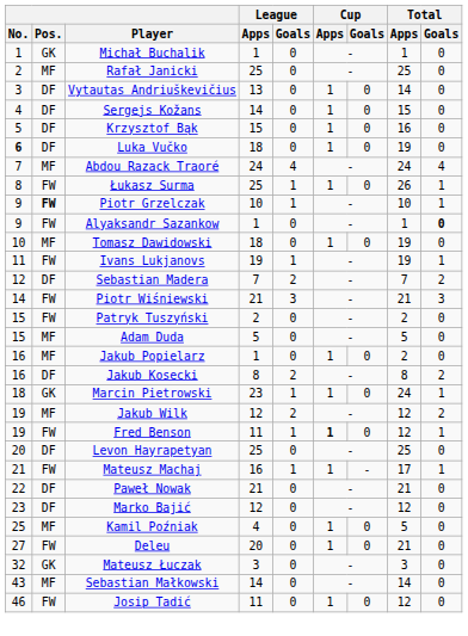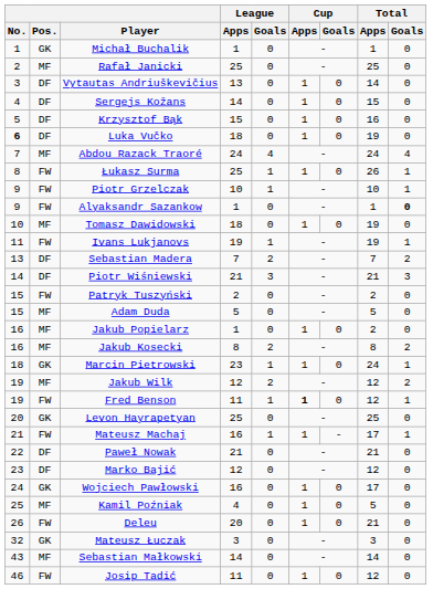Piotr Grzelczak | Pos.: bold -> normal
Sebastian Madera | No.: 12 -> 13
Piotr Wiśniewski | Pos.: FW -> DF
Jakub Kosecki | Pos.: DF -> MF
Levon Hayrapetyan | Pos.: DF -> GK
+ row: 24 | GK | Wojciech Pawłowski | 16 | 0 | 1 | 0 | 17 | 0
Deleu | No.: 27 -> 26
